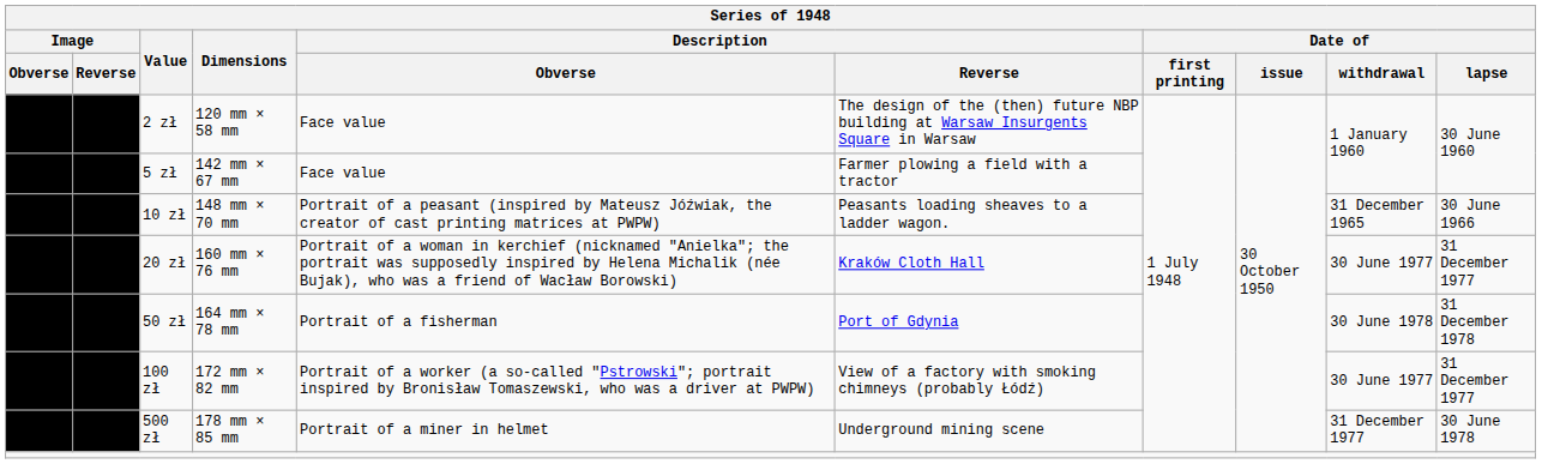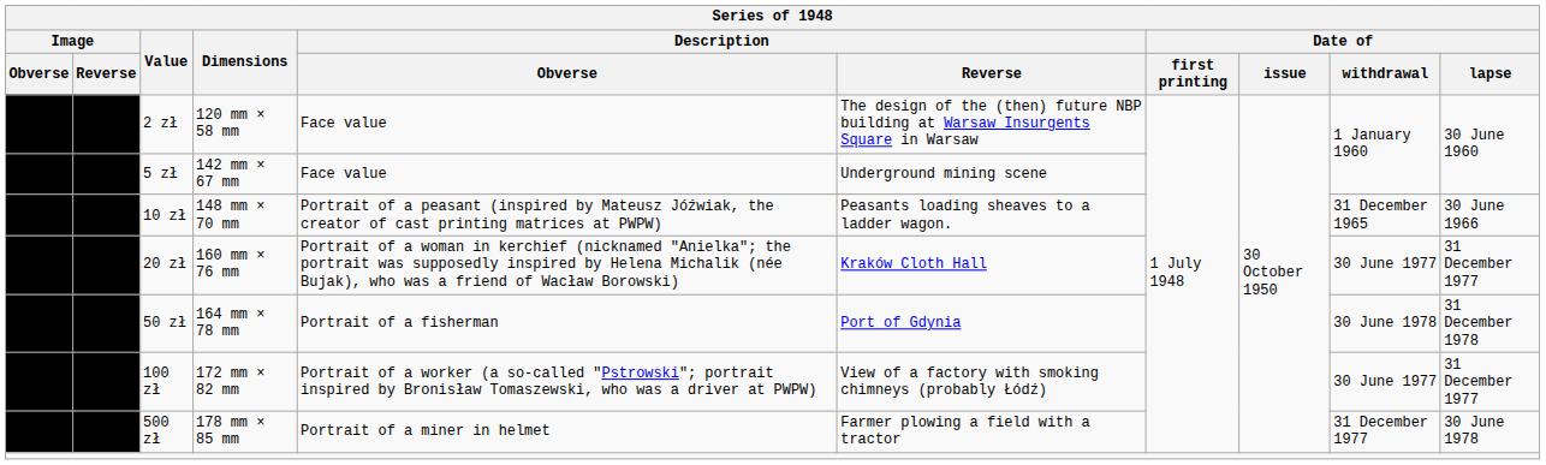5 zł | Description / Reverse: Farmer plowing a field with a tractor -> Underground mining scene
500 zł | Description / Reverse: Underground mining scene -> Farmer plowing a field with a tractor
